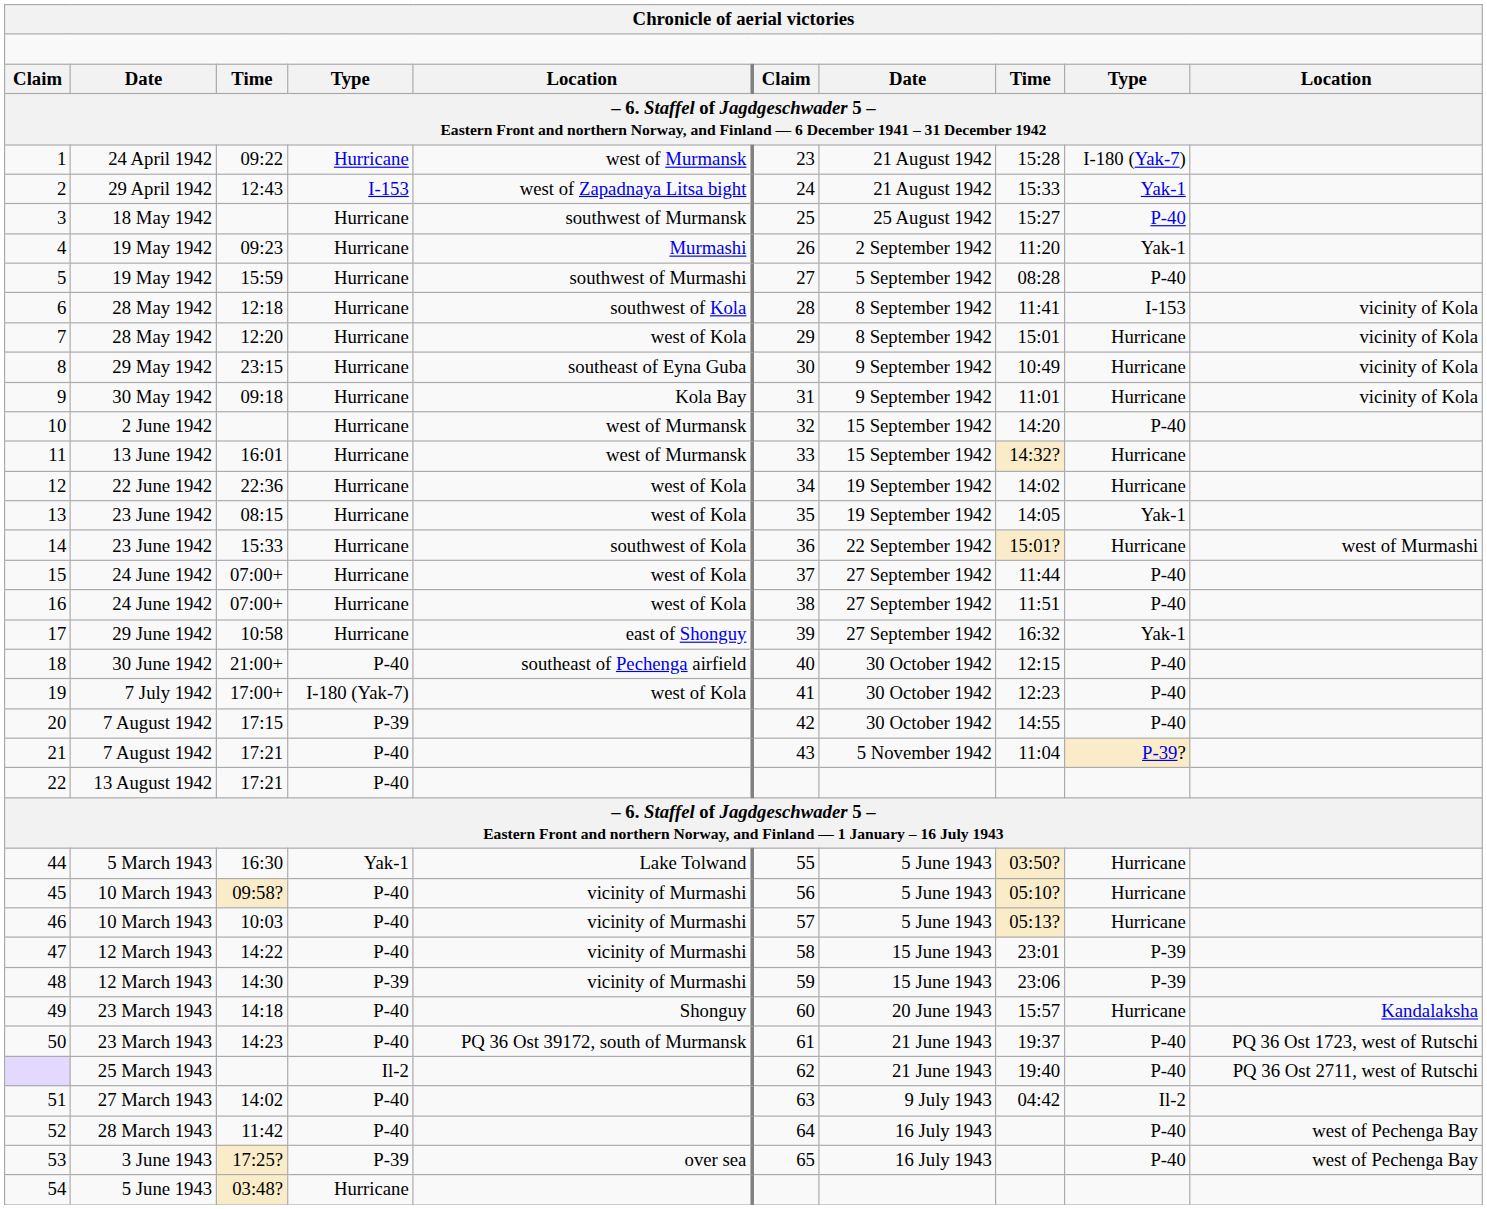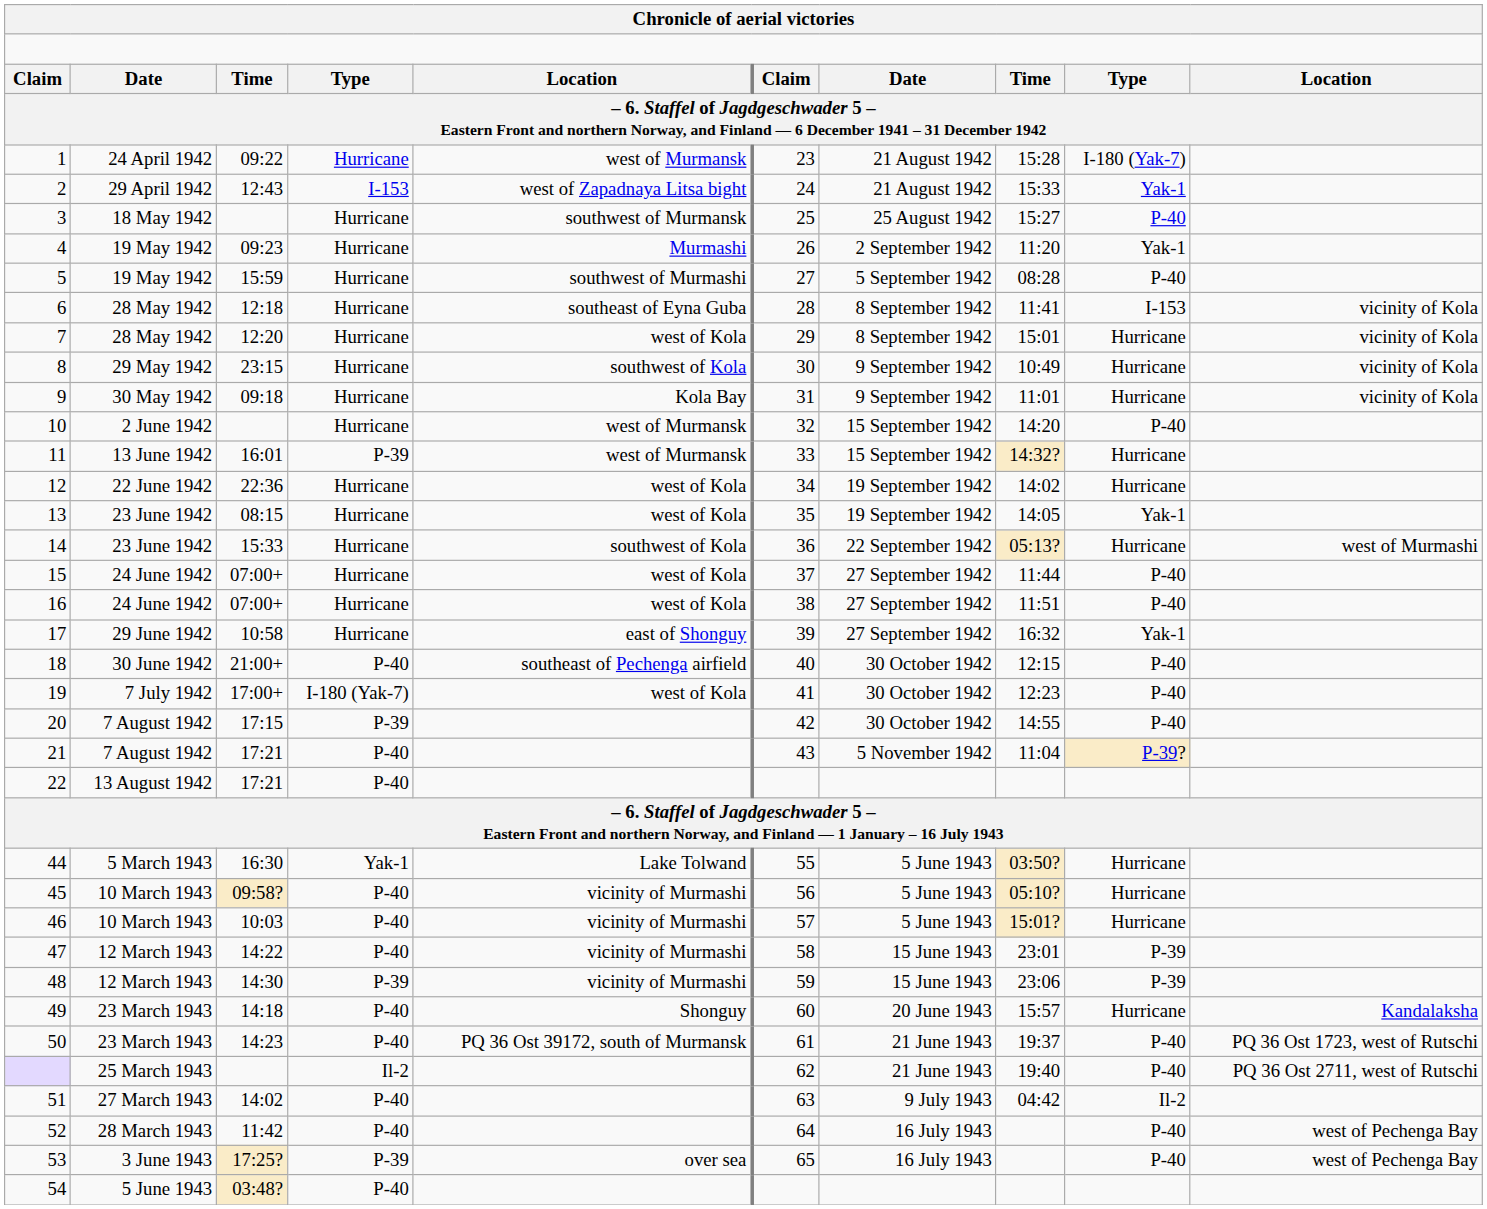6 | column 5: southwest of Kola -> southeast of Eyna Guba
8 | column 5: southeast of Eyna Guba -> southwest of Kola
11 | column 4: Hurricane -> P-39
14 | column 8: 15:01? -> 05:13?
46 | column 8: 05:13? -> 15:01?
54 | column 4: Hurricane -> P-40
